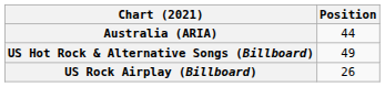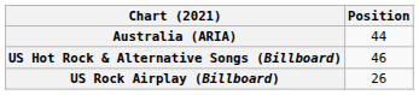US Hot Rock & Alternative Songs (Billboard) | Position: 49 -> 46
